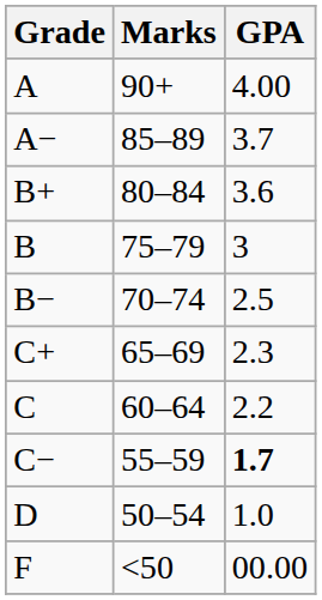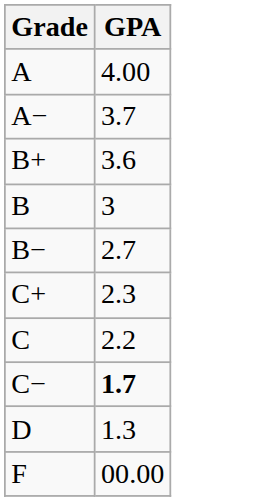- column: Marks | 90+ | 85–89 | 80–84 | 75–79 | 70–74 | 65–69 | 60–64 | 55–59 | 50–54 | <50
B− | GPA: 2.5 -> 2.7
D | GPA: 1.0 -> 1.3
